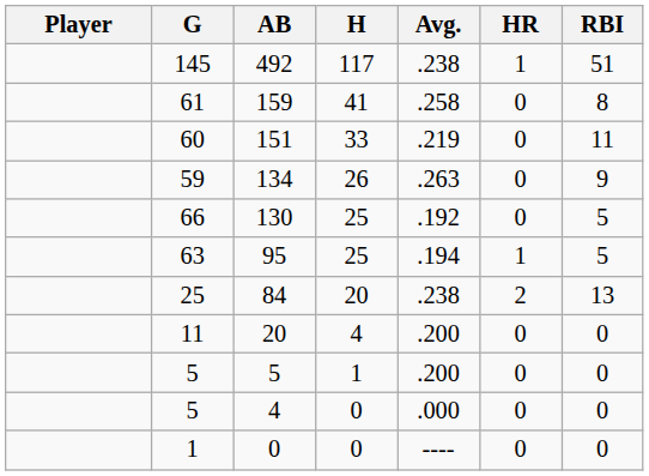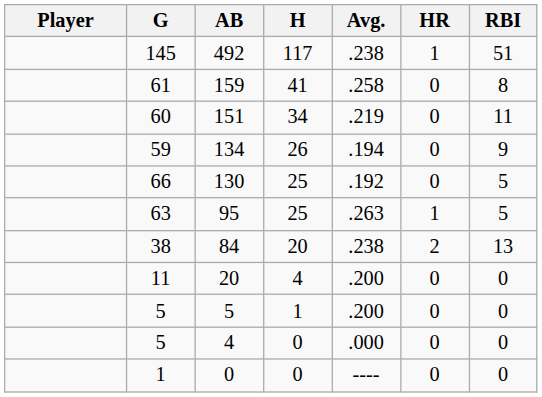151 | H: 33 -> 34
134 | Avg.: .263 -> .194
95 | Avg.: .194 -> .263
84 | G: 25 -> 38
